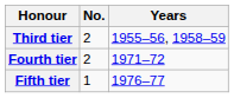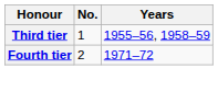Third tier | No.: 2 -> 1
- row: Fifth tier | 1 | 1976–77
